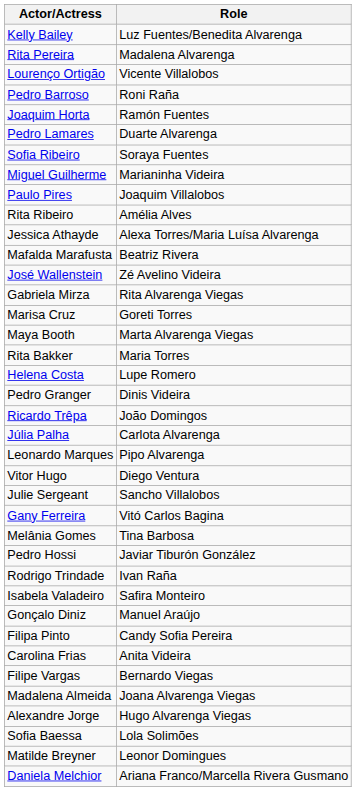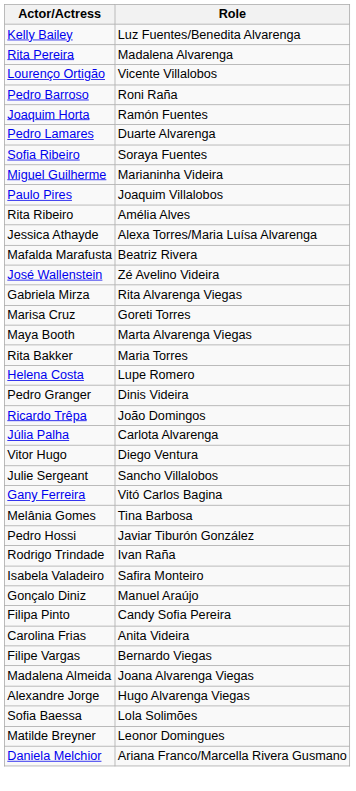- row: Leonardo Marques | Pipo Alvarenga
